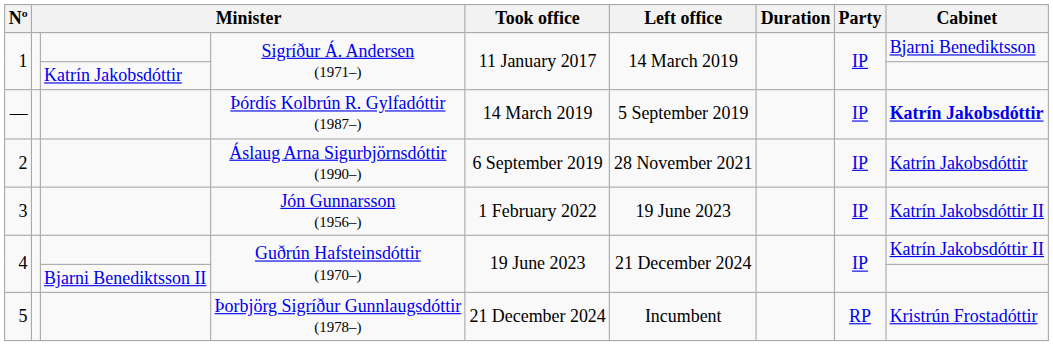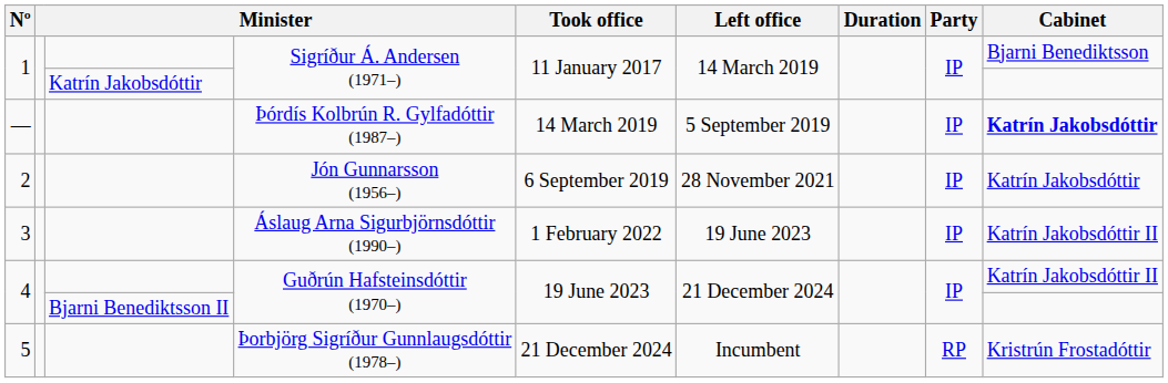2 | column 4: Áslaug Arna Sigurbjörnsdóttir (1990–) -> Jón Gunnarsson (1956–)
3 | column 4: Jón Gunnarsson (1956–) -> Áslaug Arna Sigurbjörnsdóttir (1990–)
